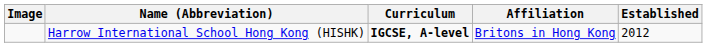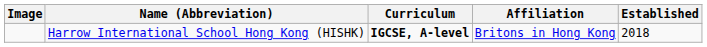Harrow International School Hong Kong (HISHK) | Established: 2012 -> 2018
